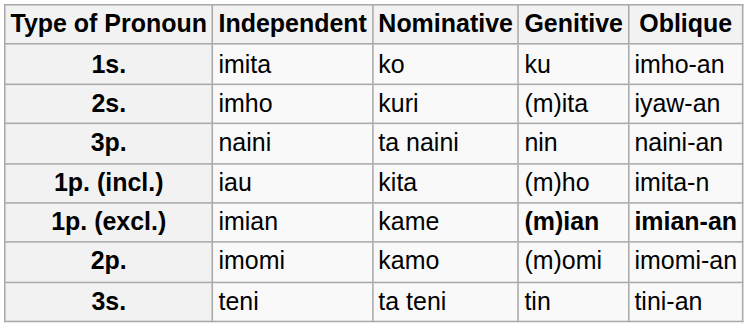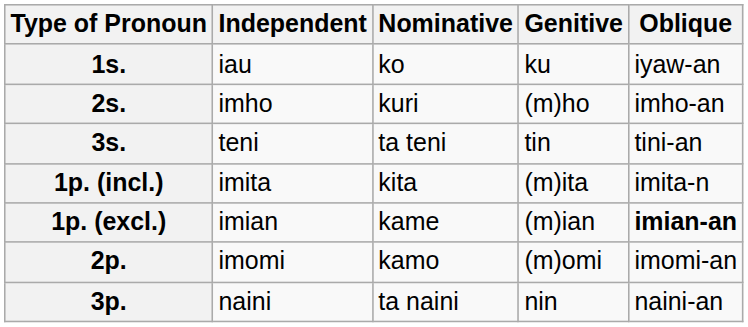1s. | Independent: imita -> iau
1s. | Oblique: imho-an -> iyaw-an
2s. | Genitive: (m)ita -> (m)ho
2s. | Oblique: iyaw-an -> imho-an
rows swapped: 3s. <-> 3p.
1p. (incl.) | Independent: iau -> imita
1p. (incl.) | Genitive: (m)ho -> (m)ita
1p. (excl.) | Genitive: bold -> normal
